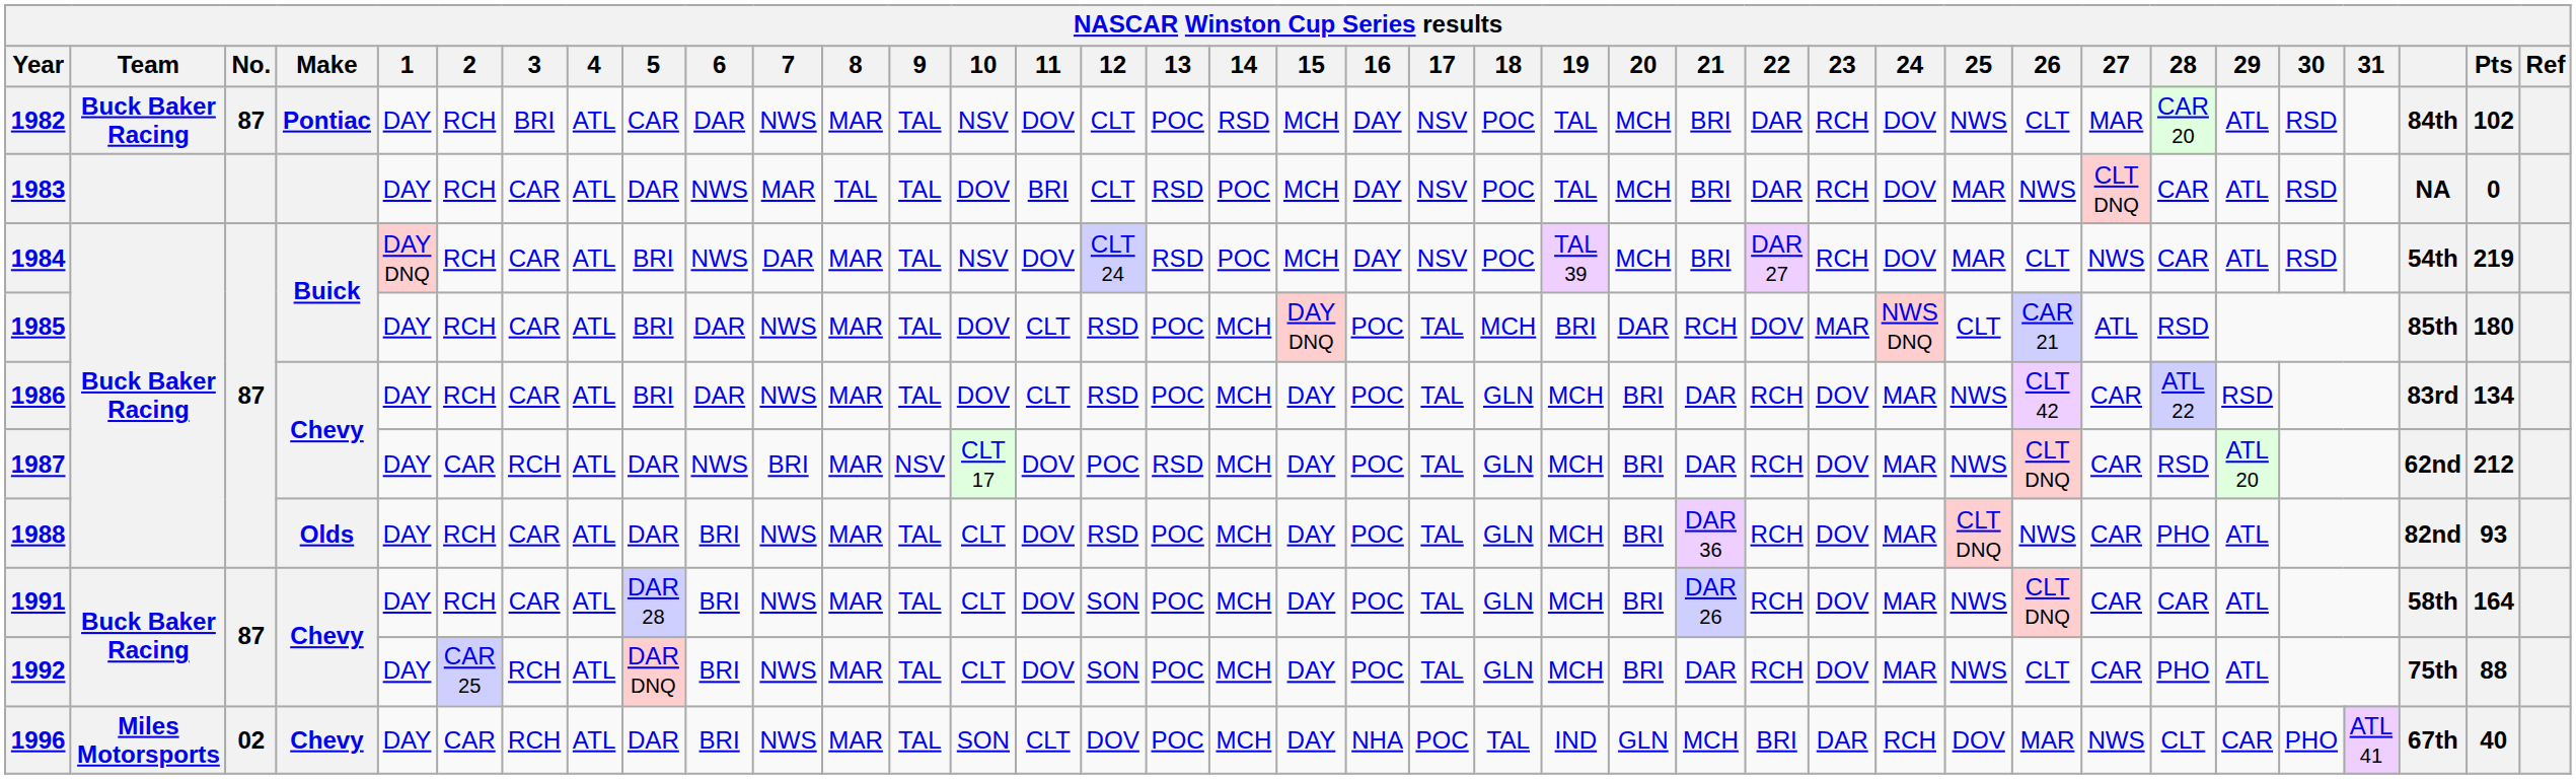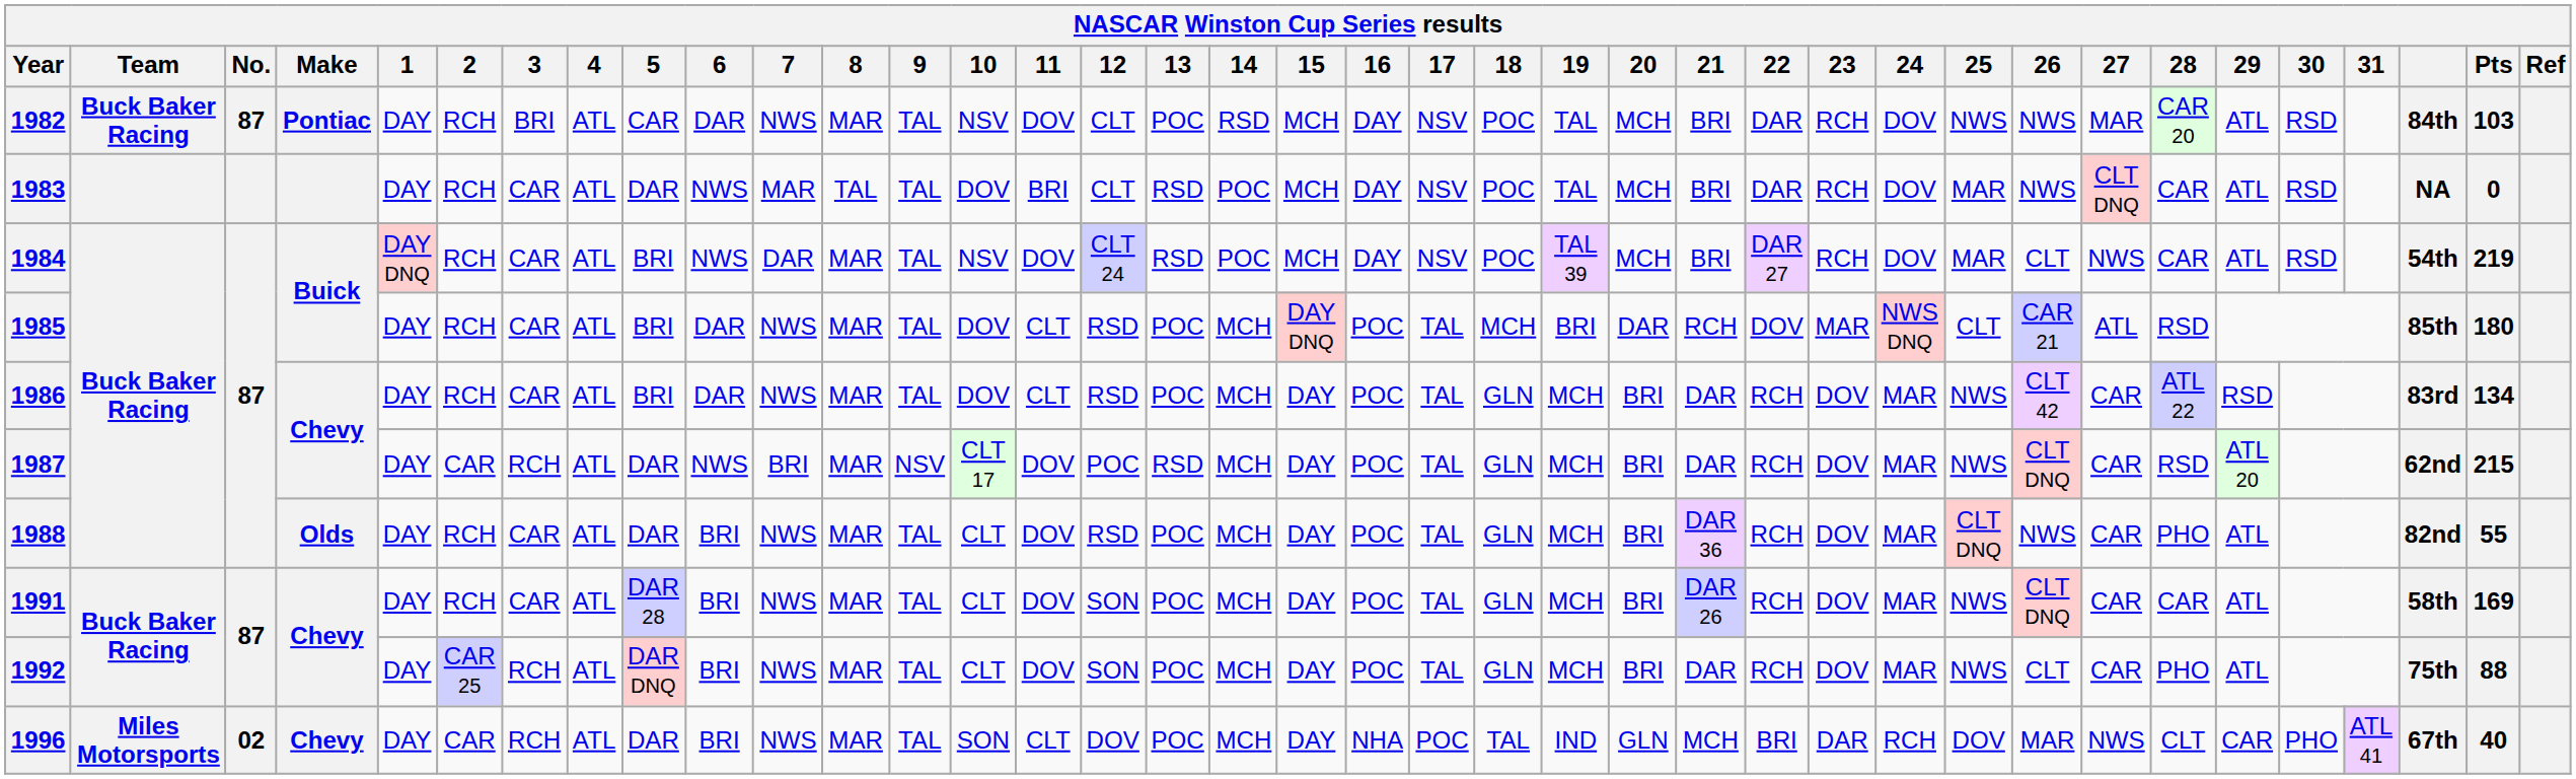1982 | 26: CLT -> NWS
1982 | Pts: 102 -> 103
1987 | Pts: 212 -> 215
1988 | Pts: 93 -> 55
1991 | Pts: 164 -> 169
